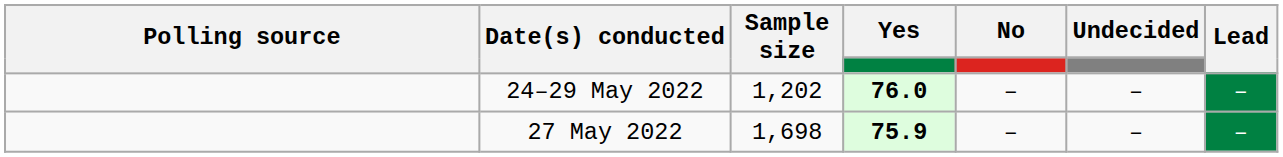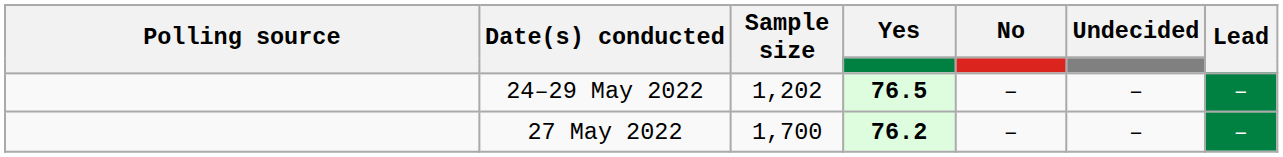24–29 May 2022 | Yes: 76.0 -> 76.5
27 May 2022 | Sample size: 1,698 -> 1,700
27 May 2022 | Yes: 75.9 -> 76.2
